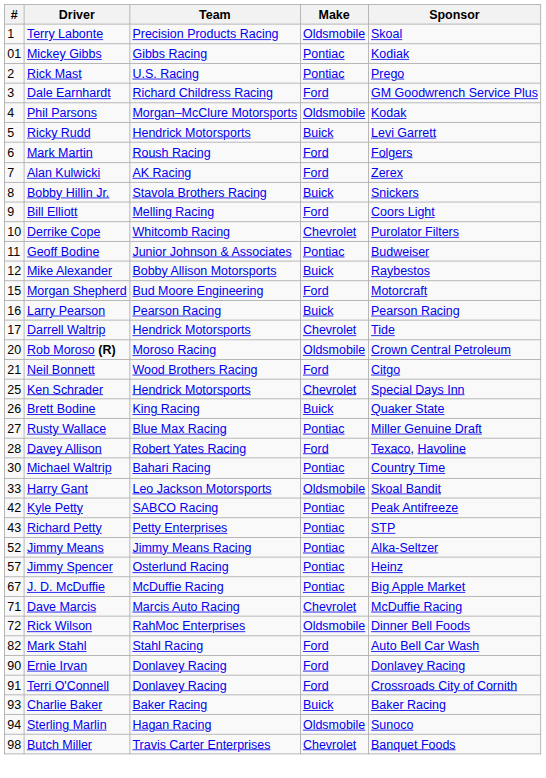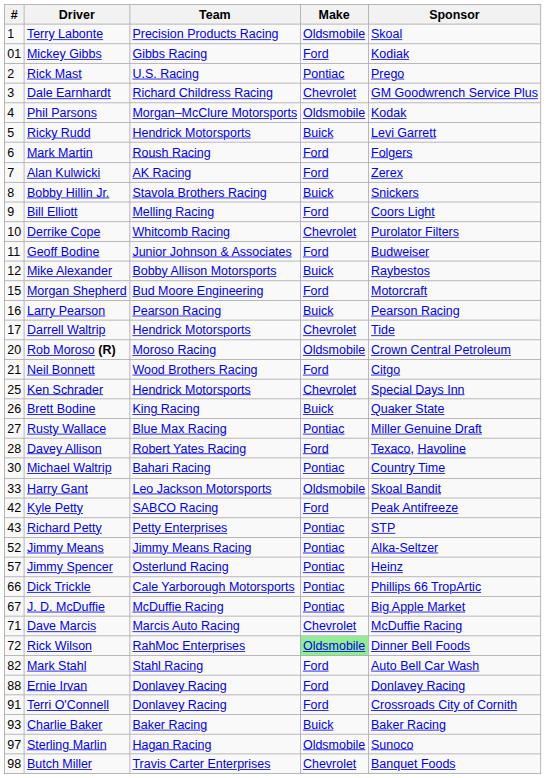Mickey Gibbs | Make: Pontiac -> Ford
Dale Earnhardt | Make: Ford -> Chevrolet
Geoff Bodine | Make: Pontiac -> Ford
Kyle Petty | Make: Pontiac -> Ford
+ row: 66 | Dick Trickle | Cale Yarborough Motorsports | Pontiac | Phillips 66 TropArtic
Rick Wilson | Make: no background -> lightgreen background
Ernie Irvan | #: 90 -> 88
Sterling Marlin | #: 94 -> 97
